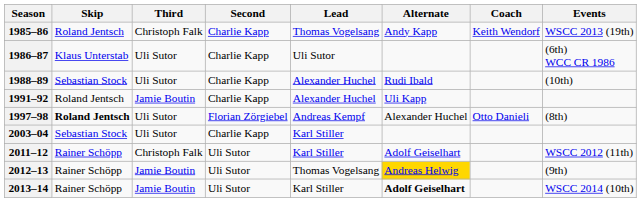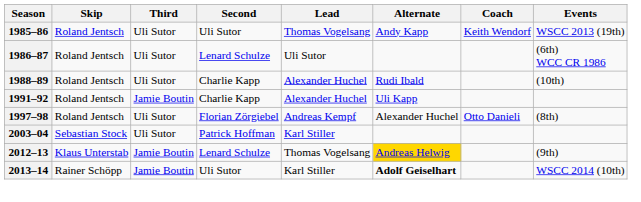1985–86 | Third: Christoph Falk -> Uli Sutor
1985–86 | Second: Charlie Kapp -> Uli Sutor
1986–87 | Skip: Klaus Unterstab -> Roland Jentsch
1986–87 | Second: Charlie Kapp -> Lenard Schulze
1988–89 | Skip: Sebastian Stock -> Roland Jentsch
1997–98 | Skip: bold -> normal
2003–04 | Second: Charlie Kapp -> Patrick Hoffman
- row: 2011–12 | Rainer Schöpp | Christoph Falk | Uli Sutor | Karl Stiller | Adolf Geiselhart | WSCC 2012 (11th)
2012–13 | Skip: Rainer Schöpp -> Klaus Unterstab
2012–13 | Second: Uli Sutor -> Lenard Schulze
